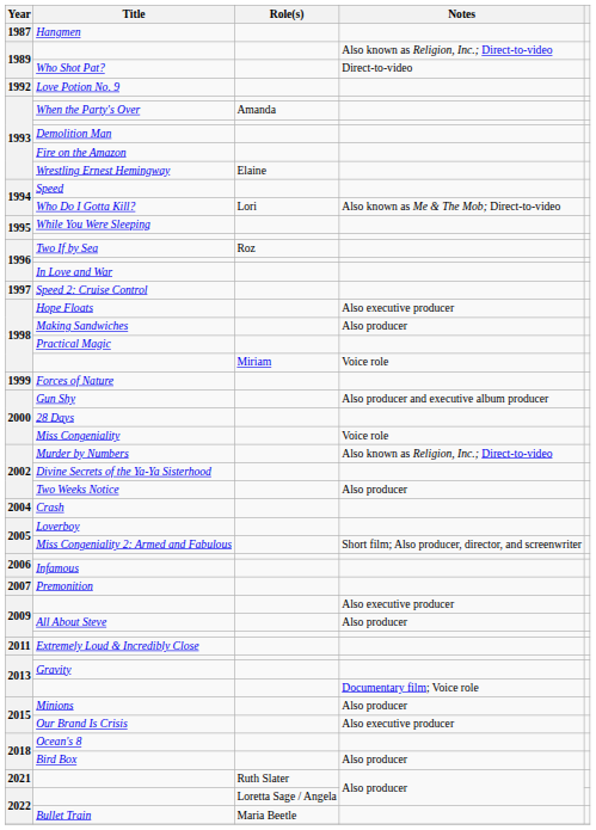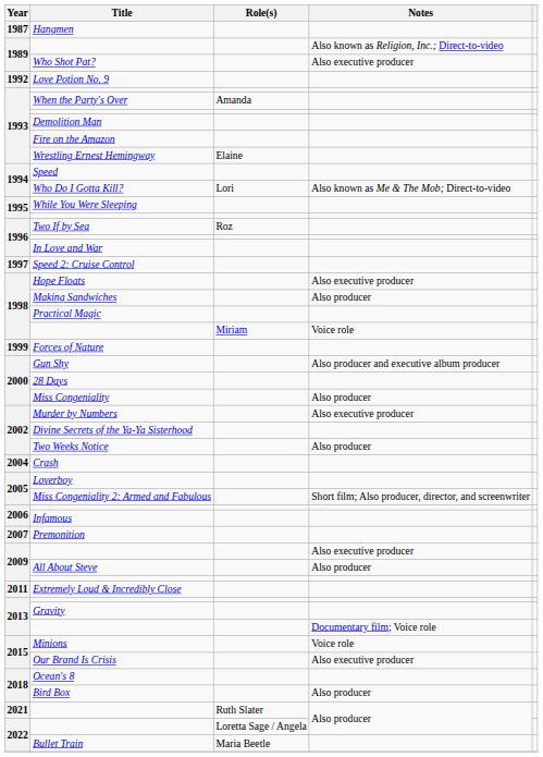Who Shot Pat? | Notes: Direct-to-video -> Also executive producer
Miss Congeniality | Notes: Voice role -> Also producer
Murder by Numbers | Notes: Also known as Religion, Inc.; Direct-to-video -> Also executive producer
Minions | Notes: Also producer -> Voice role
